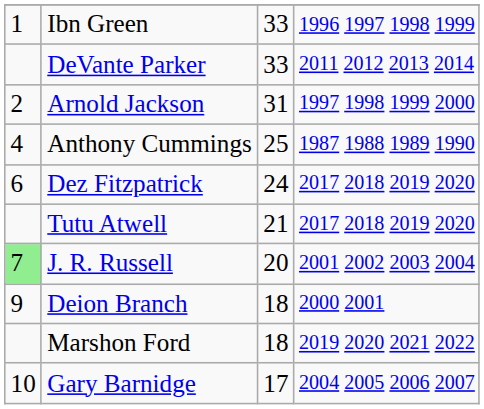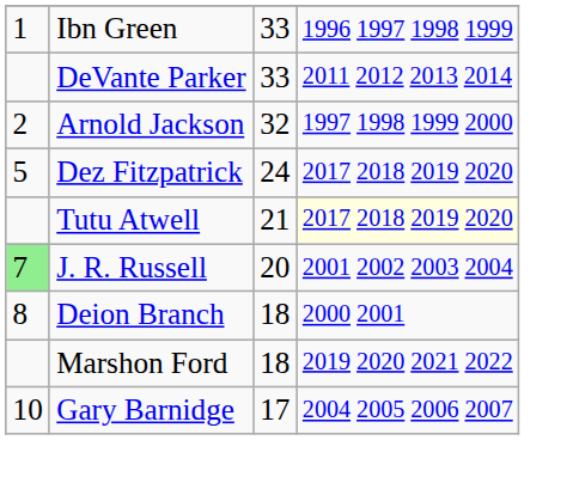Arnold Jackson | column 3: 31 -> 32
- row: 4 | Anthony Cummings | 25 | 1987 1988 1989 1990
Dez Fitzpatrick | column 1: 6 -> 5
Tutu Atwell | column 4: no background -> lightyellow background
Deion Branch | column 1: 9 -> 8
